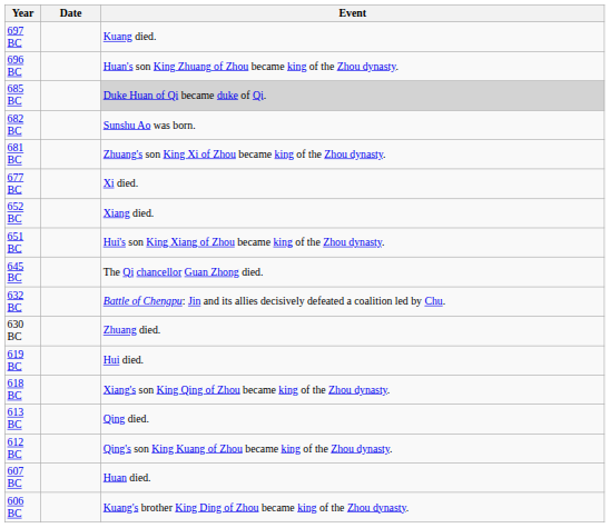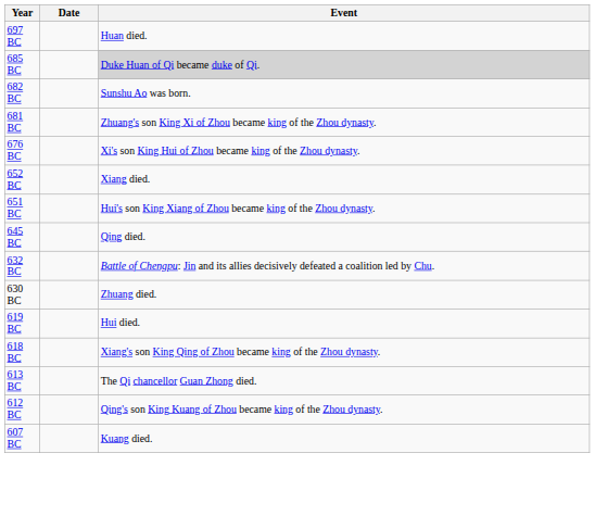697 BC | Event: Kuang died. -> Huan died.
- row: 696 BC | Huan's son King Zhuang of Zhou became king of the Zhou dynasty.
- row: 677 BC | Xi died.
+ row: 676 BC | Xi's son King Hui of Zhou became king of the Zhou dynasty.
645 BC | Event: The Qi chancellor Guan Zhong died. -> Qing died.
613 BC | Event: Qing died. -> The Qi chancellor Guan Zhong died.
607 BC | Event: Huan died. -> Kuang died.
- row: 606 BC | Kuang's brother King Ding of Zhou became king of the Zhou dynasty.
